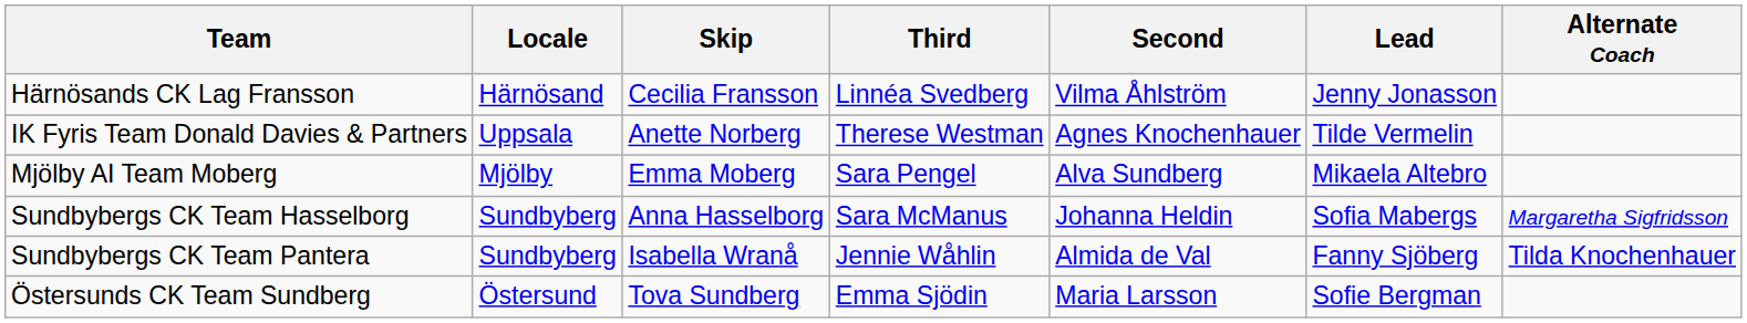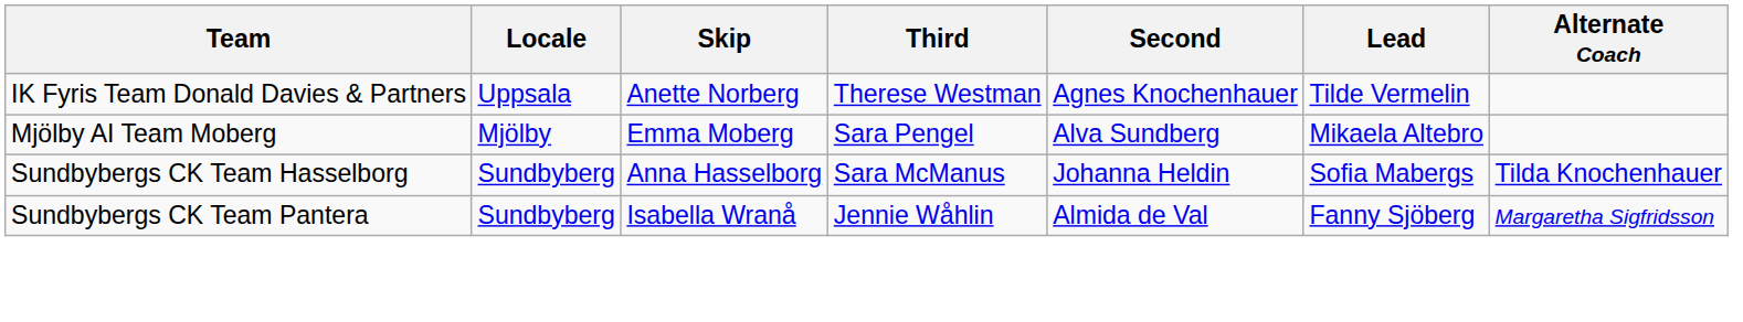- row: Härnösands CK Lag Fransson | Härnösand | Cecilia Fransson | Linnéa Svedberg | Vilma Åhlström | Jenny Jonasson
Sundbybergs CK Team Hasselborg | Alternate Coach: Margaretha Sigfridsson -> Tilda Knochenhauer
Sundbybergs CK Team Pantera | Alternate Coach: Tilda Knochenhauer -> Margaretha Sigfridsson
- row: Östersunds CK Team Sundberg | Östersund | Tova Sundberg | Emma Sjödin | Maria Larsson | Sofie Bergman
